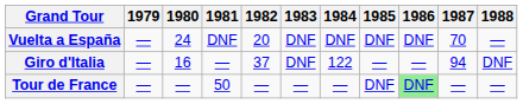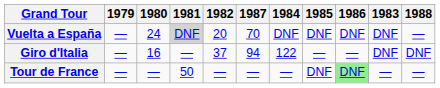columns swapped: 1983 <-> 1987
Vuelta a España | 1981: no background -> lightgrey background
